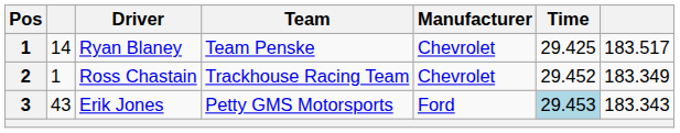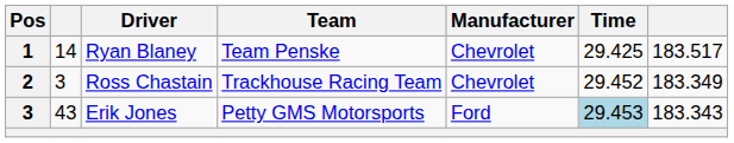Ross Chastain | column 2: 1 -> 3
